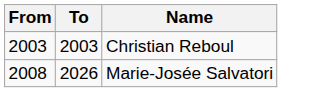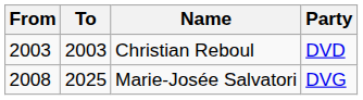+ column: Party | DVD | DVG
Marie-Josée Salvatori | To: 2026 -> 2025
